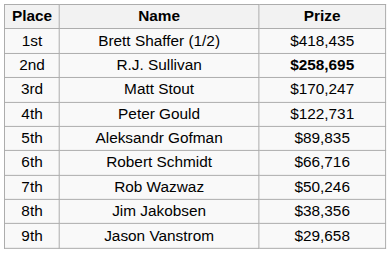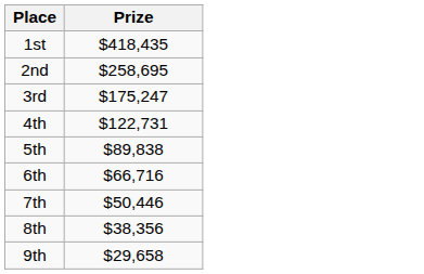- column: Name | Brett Shaffer (1/2) | R.J. Sullivan | Matt Stout | Peter Gould | Aleksandr Gofman | Robert Schmidt | Rob Wazwaz | Jim Jakobsen | Jason Vanstrom
2nd | Prize: bold -> normal
3rd | Prize: $170,247 -> $175,247
5th | Prize: $89,835 -> $89,838
7th | Prize: $50,246 -> $50,446
